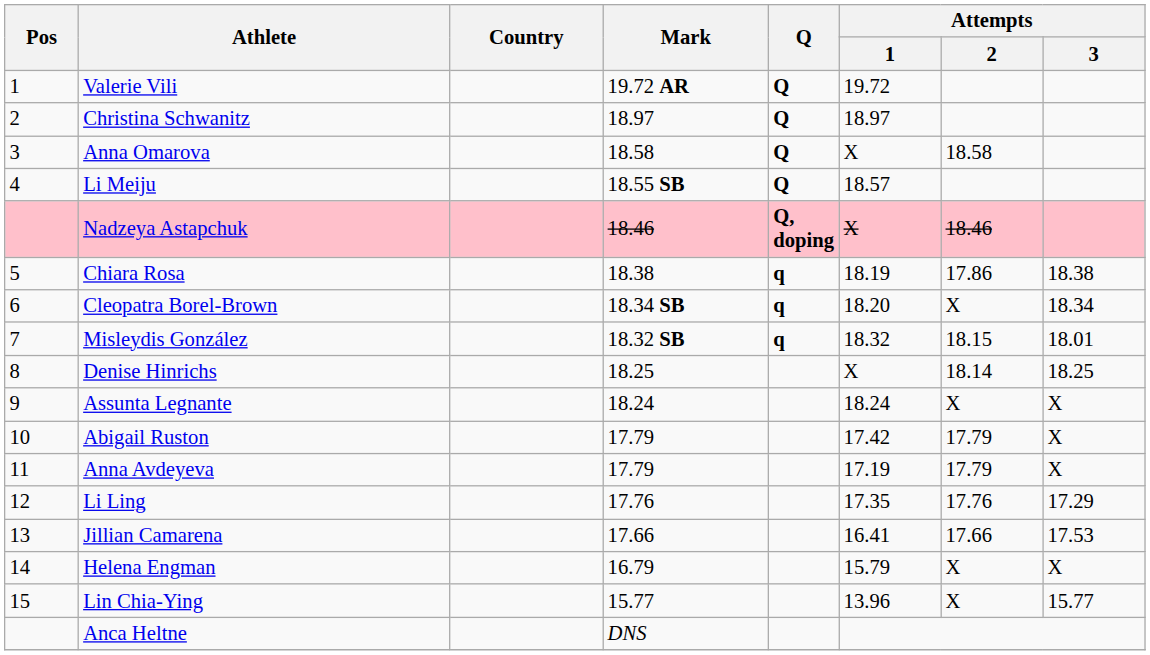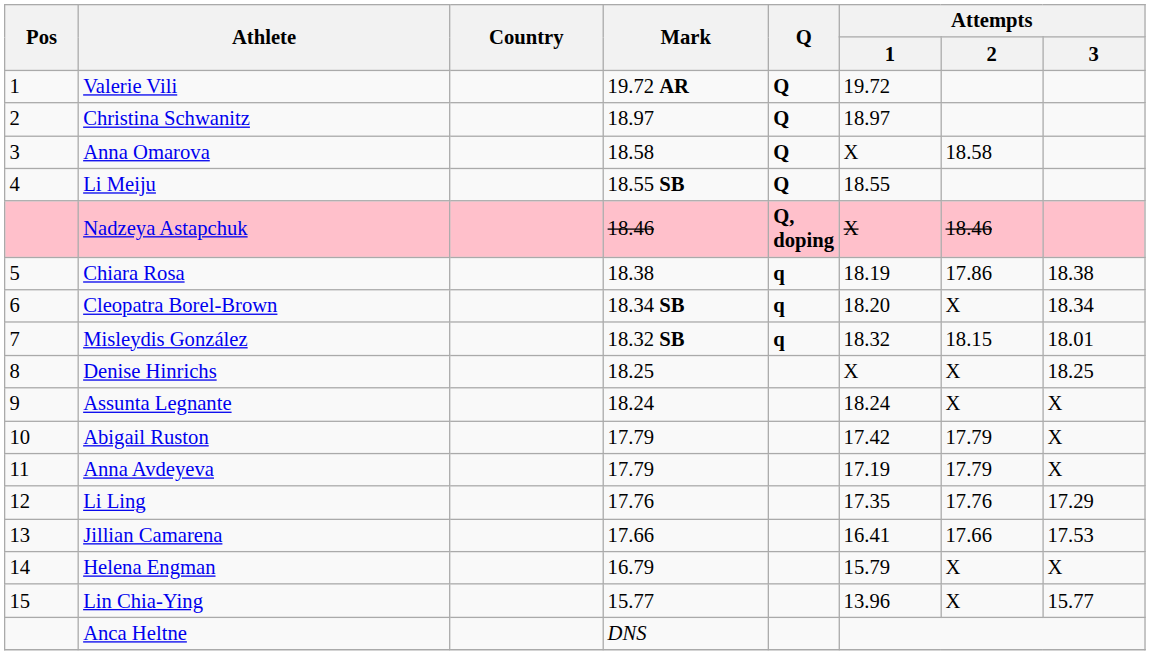Li Meiju | Attempts / 1: 18.57 -> 18.55
Denise Hinrichs | Attempts / 2: 18.14 -> X
